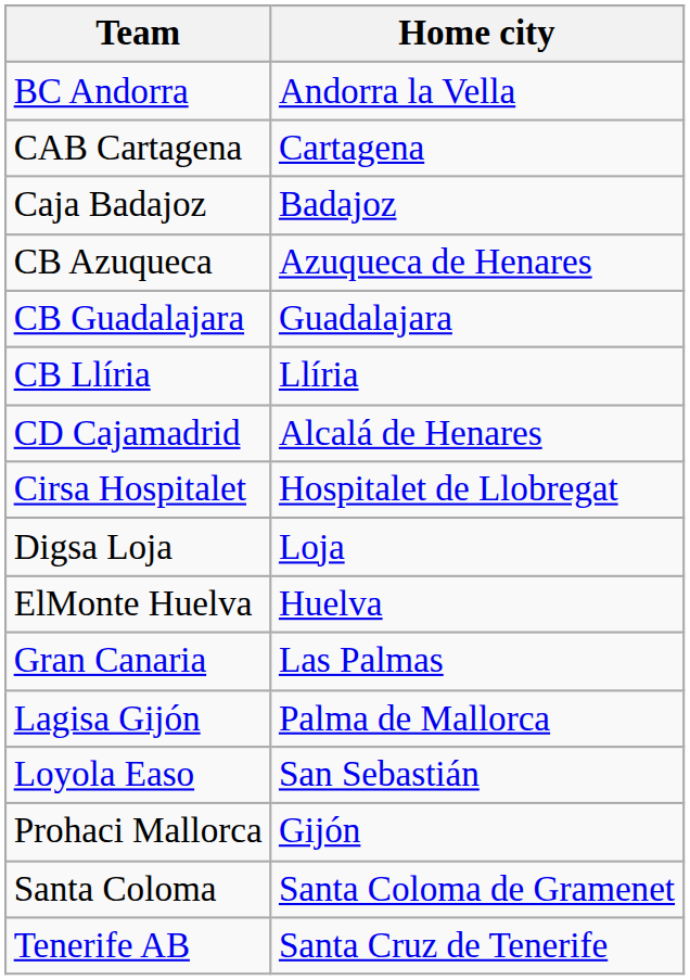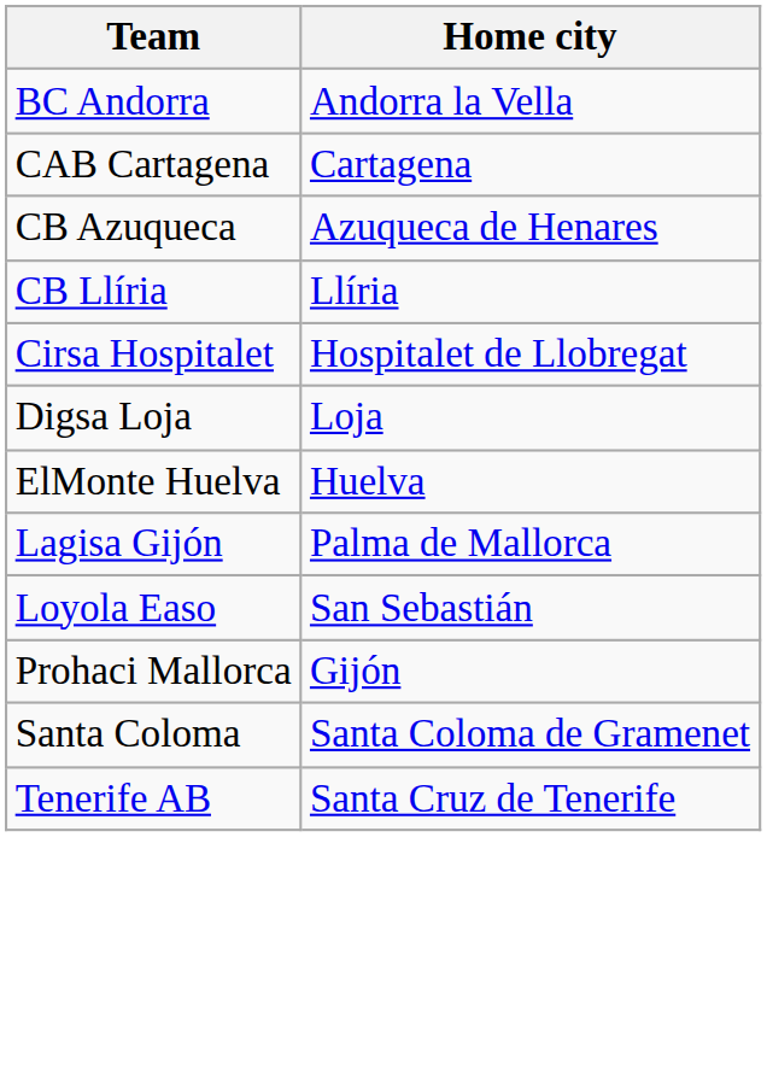- row: Caja Badajoz | Badajoz
- row: CB Guadalajara | Guadalajara
- row: CD Cajamadrid | Alcalá de Henares
- row: Gran Canaria | Las Palmas
